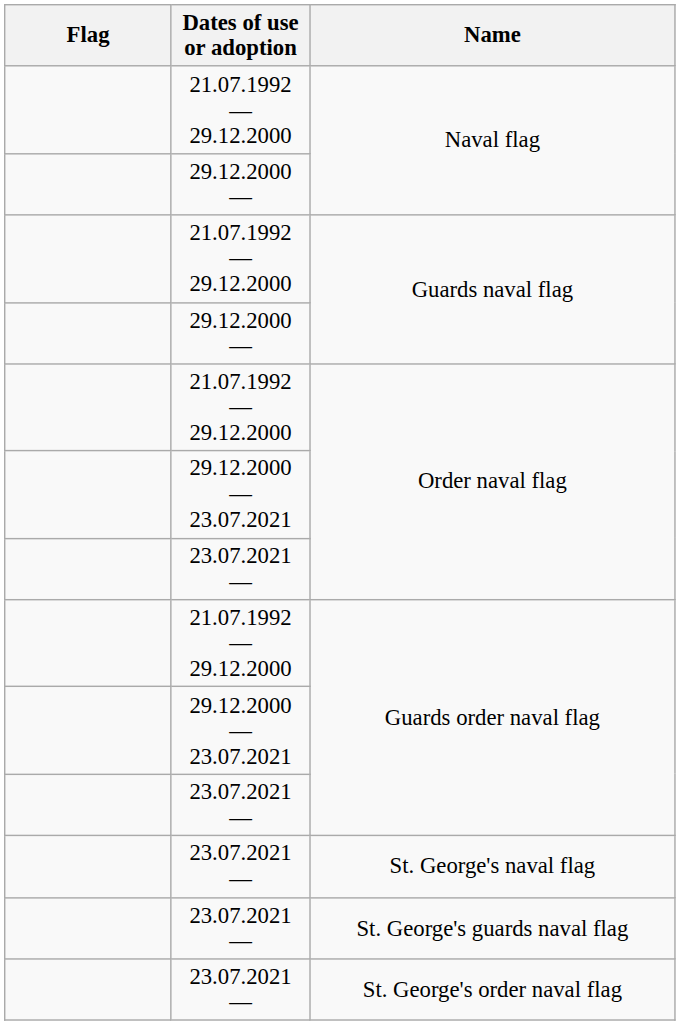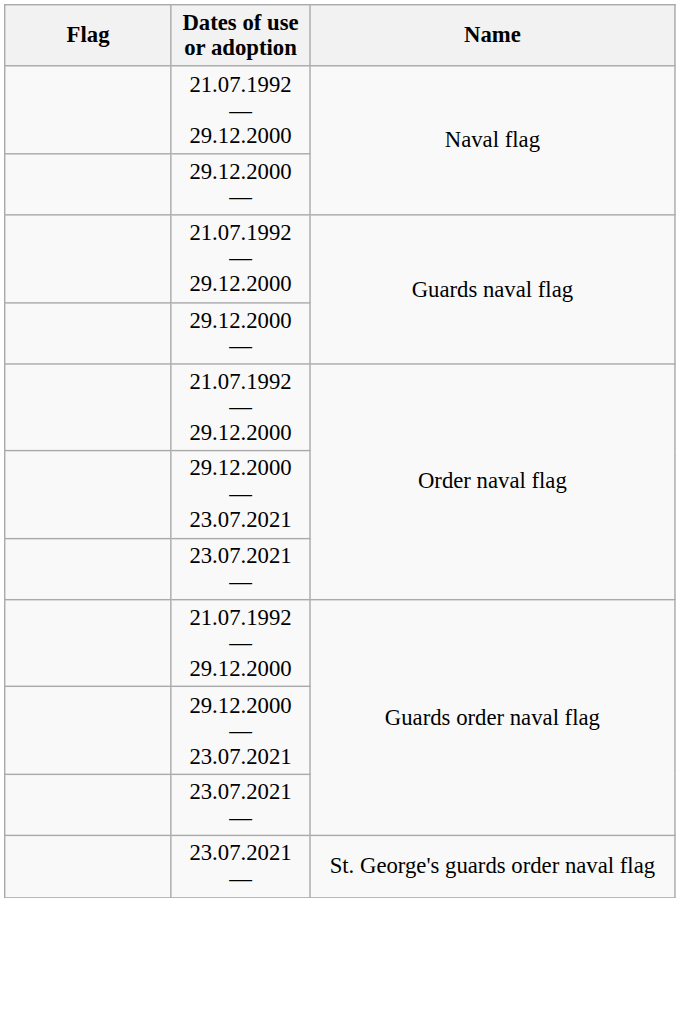- row: 23.07.2021 — | St. George's naval flag
- row: 23.07.2021 — | St. George's guards naval flag
- row: 23.07.2021 — | St. George's order naval flag
+ row: 23.07.2021 — | St. George's guards order naval flag
